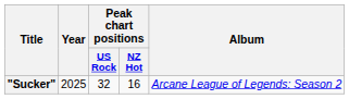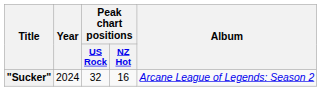"Sucker" | Year: 2025 -> 2024
